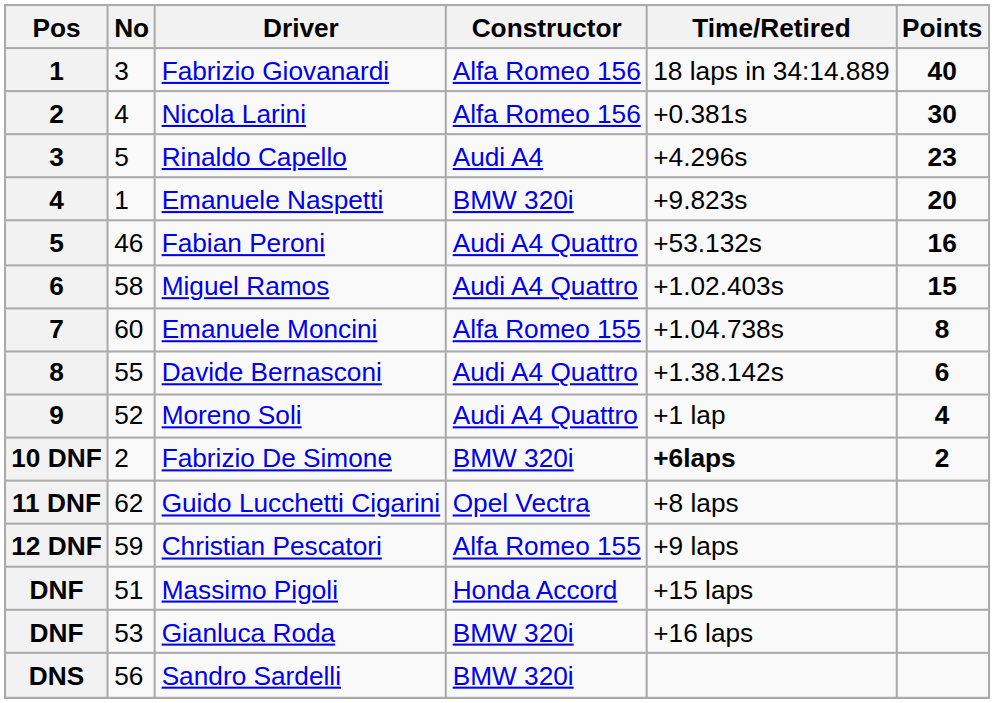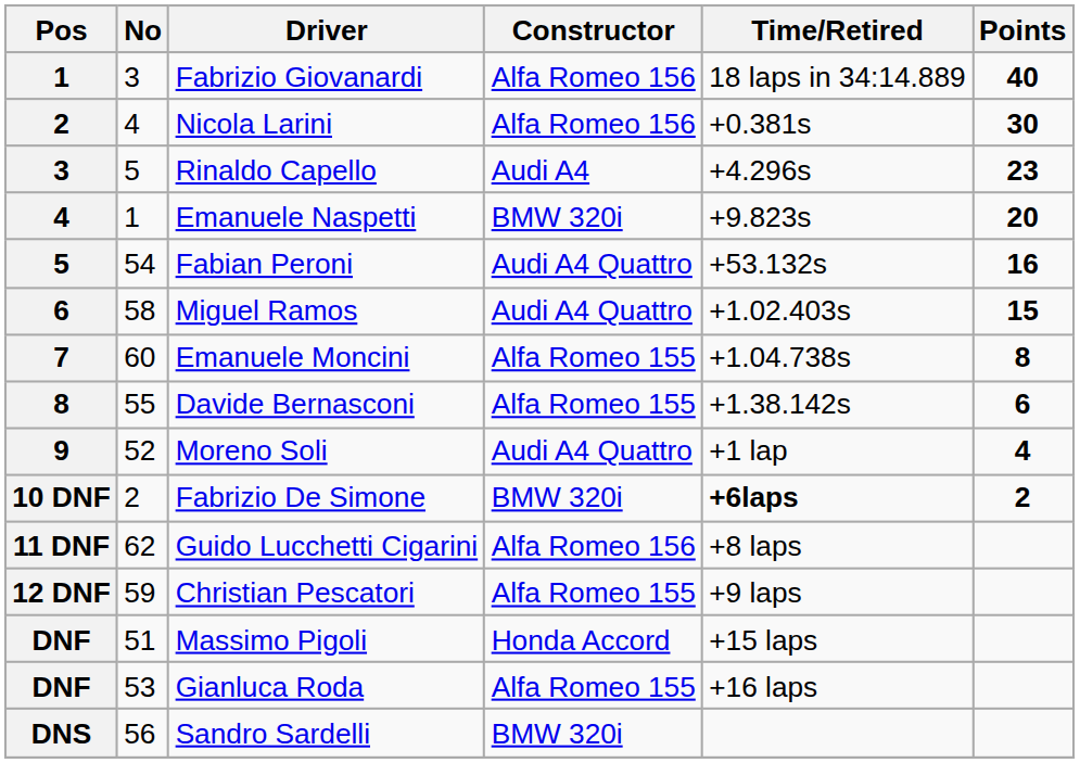Fabian Peroni | No: 46 -> 54
Davide Bernasconi | Constructor: Audi A4 Quattro -> Alfa Romeo 155
Guido Lucchetti Cigarini | Constructor: Opel Vectra -> Alfa Romeo 156
Gianluca Roda | Constructor: BMW 320i -> Alfa Romeo 155
